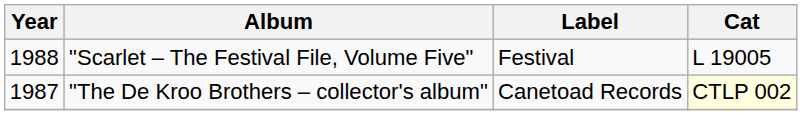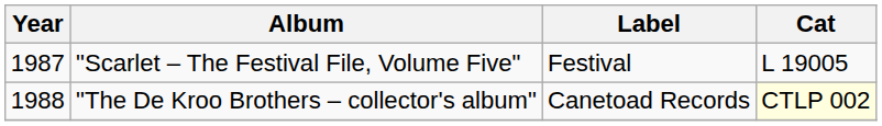"Scarlet – The Festival File, Volume Five" | Year: 1988 -> 1987
"The De Kroo Brothers – collector's album" | Year: 1987 -> 1988
